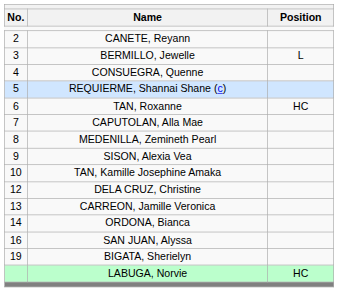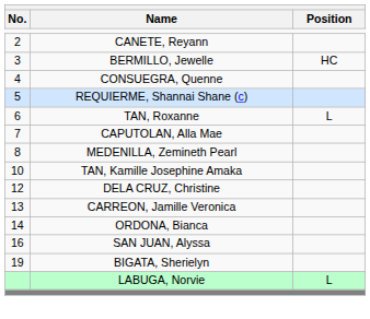BERMILLO, Jewelle | Position: L -> HC
TAN, Roxanne | Position: HC -> L
- row: 9 | SISON, Alexia Vea
LABUGA, Norvie | Position: HC -> L
